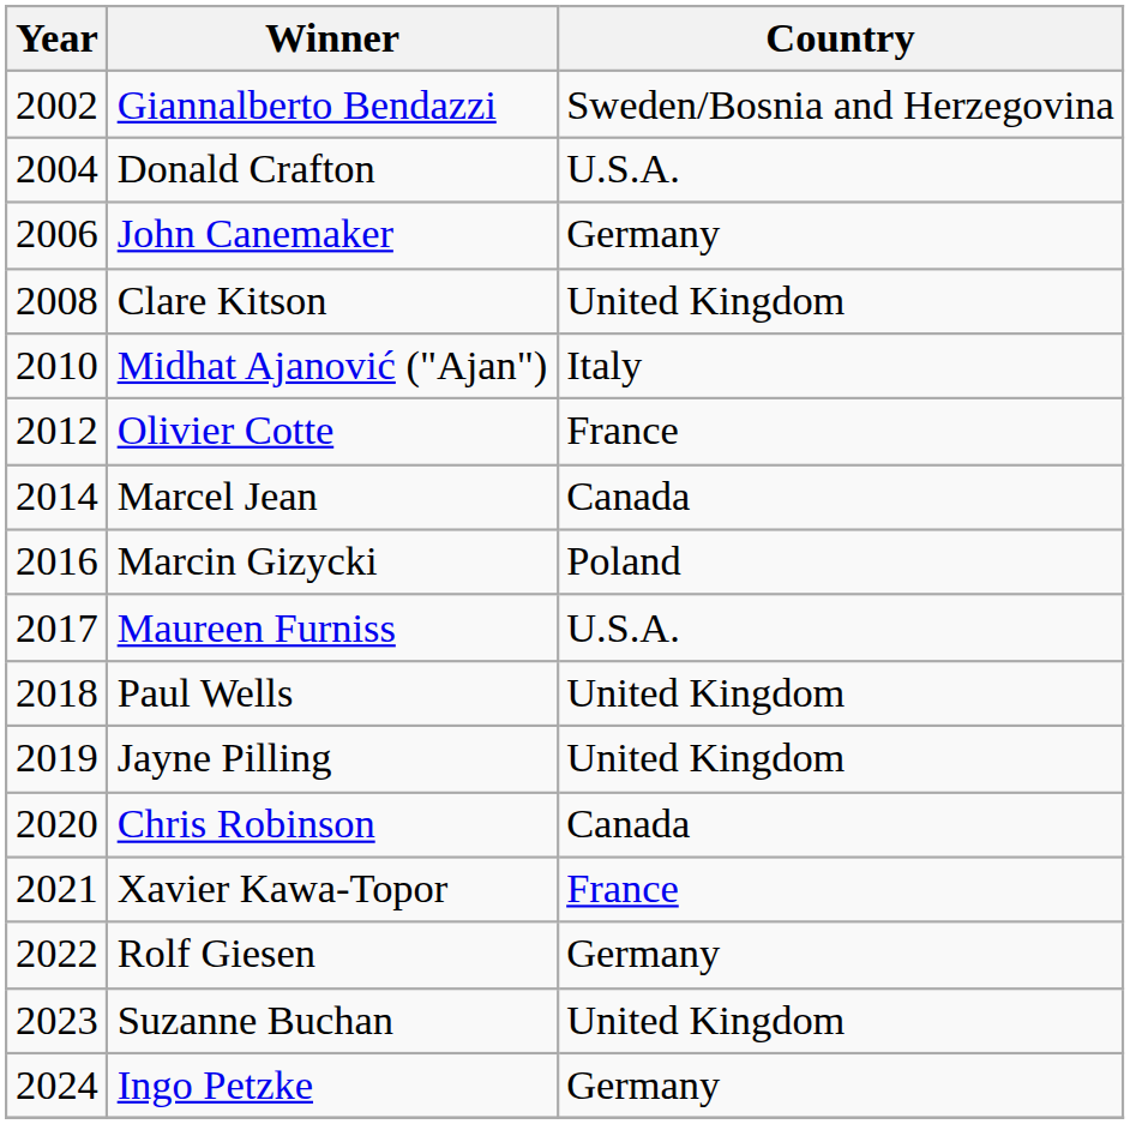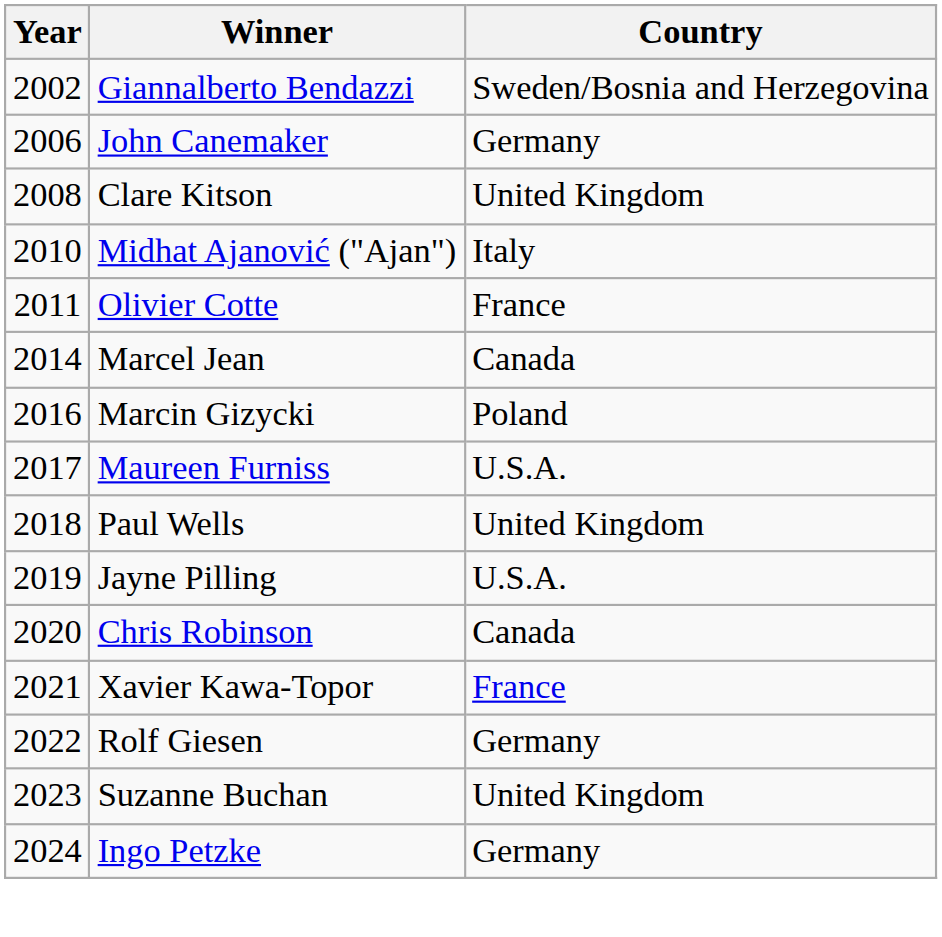- row: 2004 | Donald Crafton | U.S.A.
Olivier Cotte | Year: 2012 -> 2011
Jayne Pilling | Country: United Kingdom -> U.S.A.
